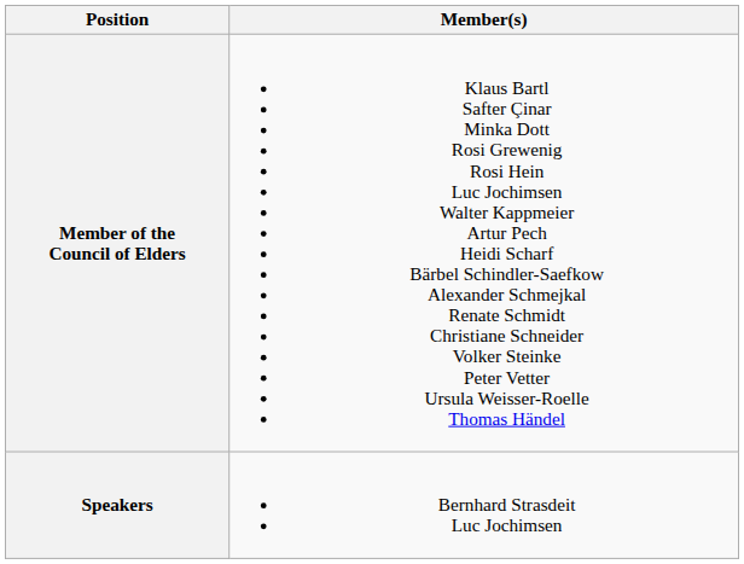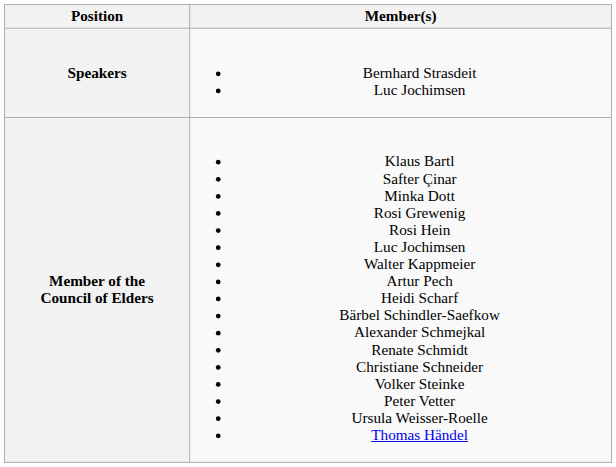rows swapped: Speakers <-> Member of the Council of Elders
